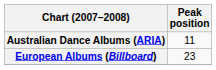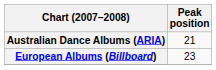Australian Dance Albums (ARIA) | Peak position: 11 -> 21
